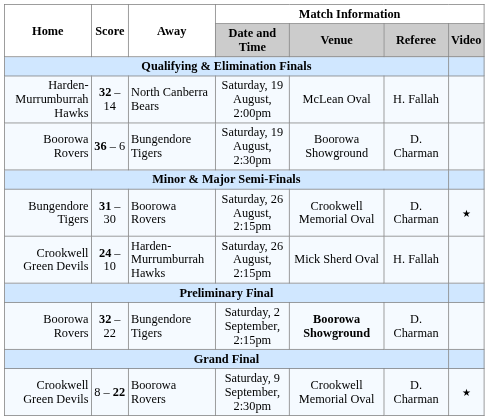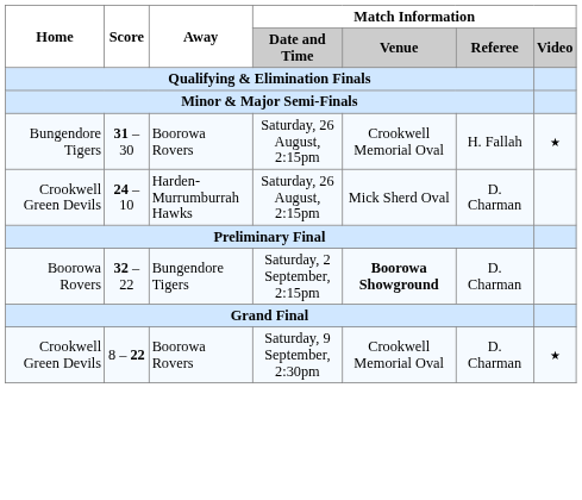- row: Harden-Murrumburrah Hawks | 32 – 14 | North Canberra Bears | Saturday, 19 August, 2:00pm | McLean Oval | H. Fallah
- row: Boorowa Rovers | 36 – 6 | Bungendore Tigers | Saturday, 19 August, 2:30pm | Boorowa Showground | D. Charman
31 – 30 / Saturday, 26 August, 2:15pm | Match Information / Referee: D. Charman -> H. Fallah
24 – 10 / Saturday, 26 August, 2:15pm | Match Information / Referee: H. Fallah -> D. Charman
